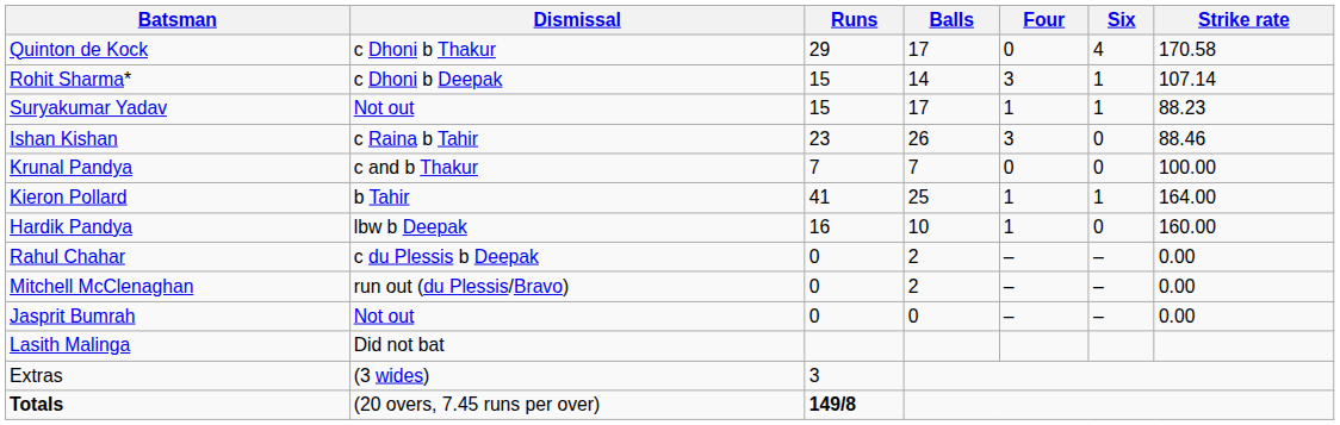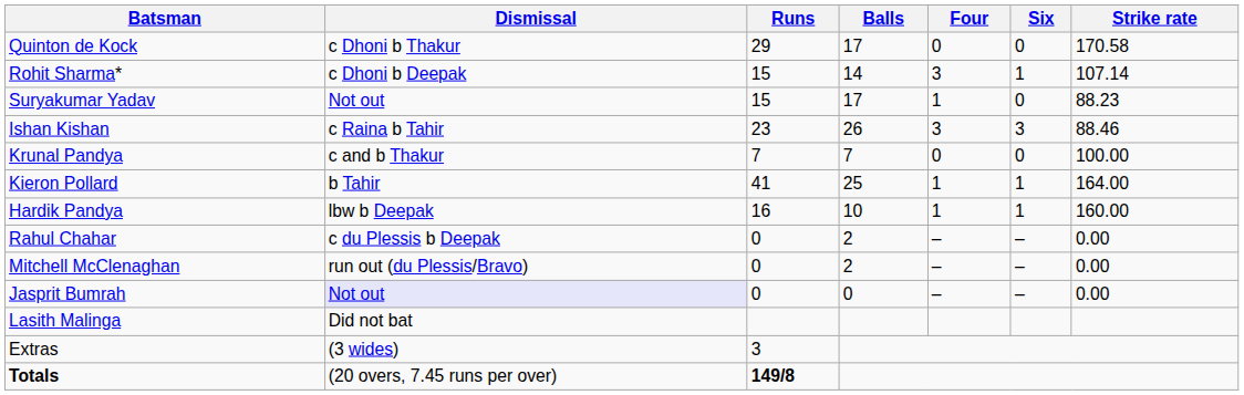Quinton de Kock | Six: 4 -> 0
Suryakumar Yadav | Six: 1 -> 0
Ishan Kishan | Six: 0 -> 3
Hardik Pandya | Six: 0 -> 1
Jasprit Bumrah | Dismissal: no background -> lavender background
